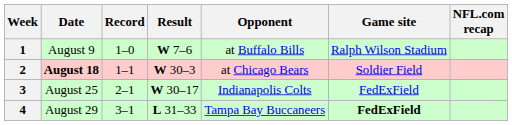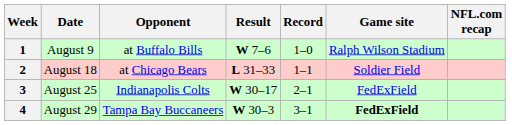columns swapped: Opponent <-> Record
2 | Date: bold -> normal
2 | Result: W 30–3 -> L 31–33
4 | Result: L 31–33 -> W 30–3
